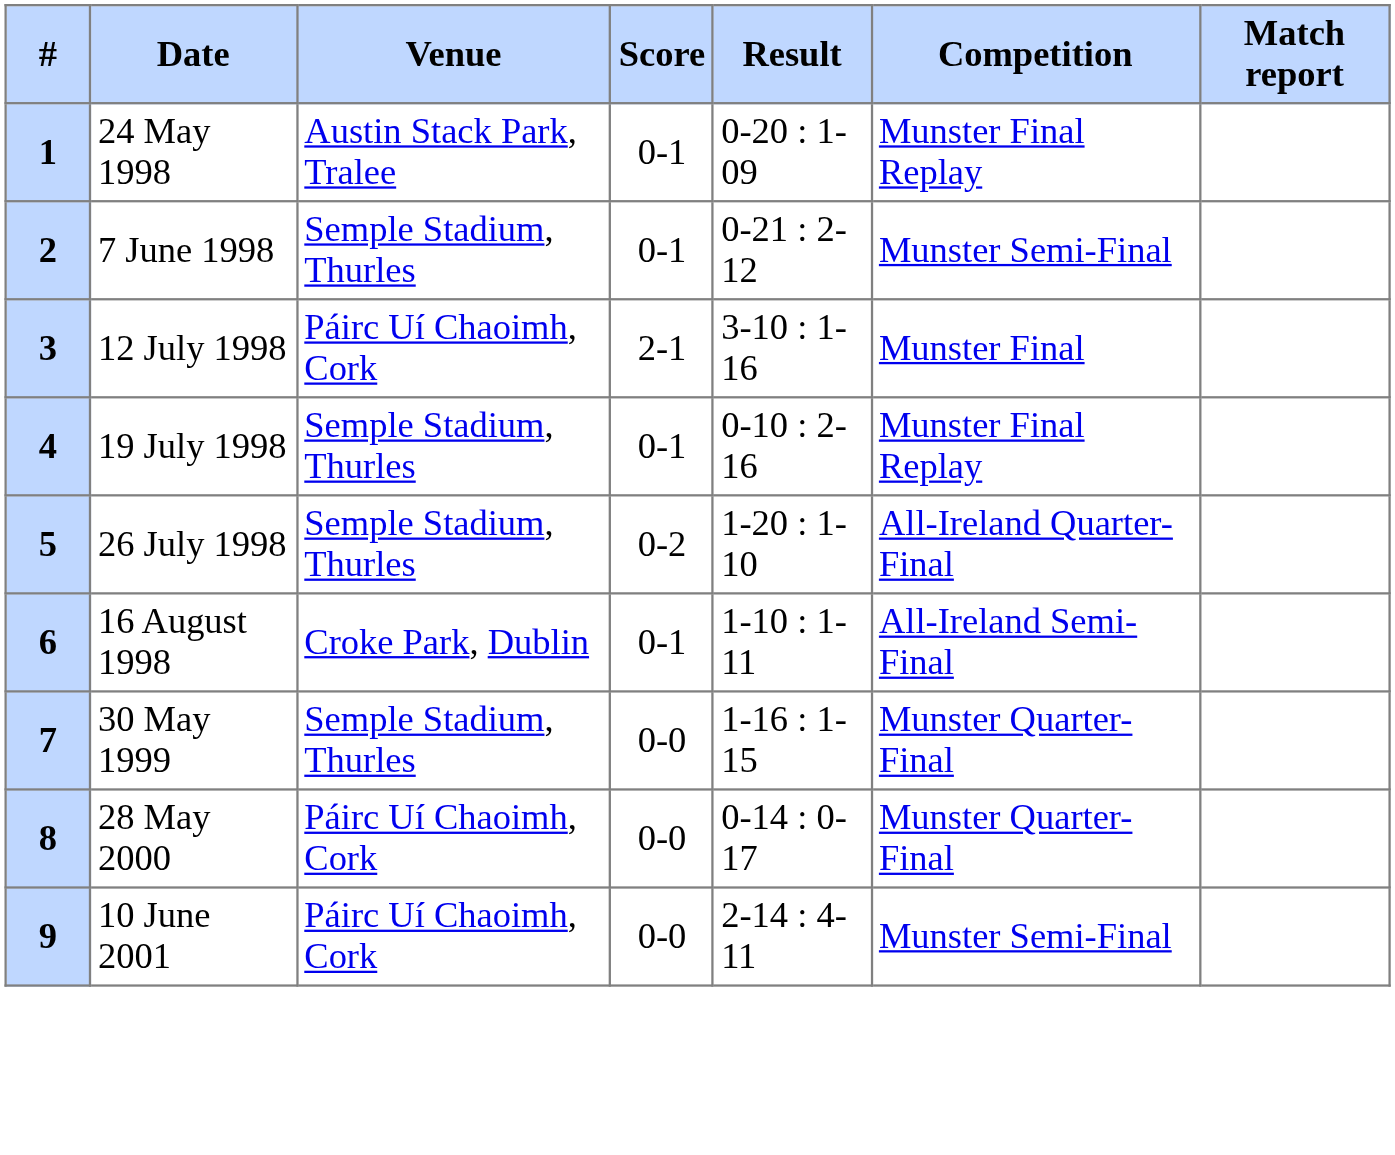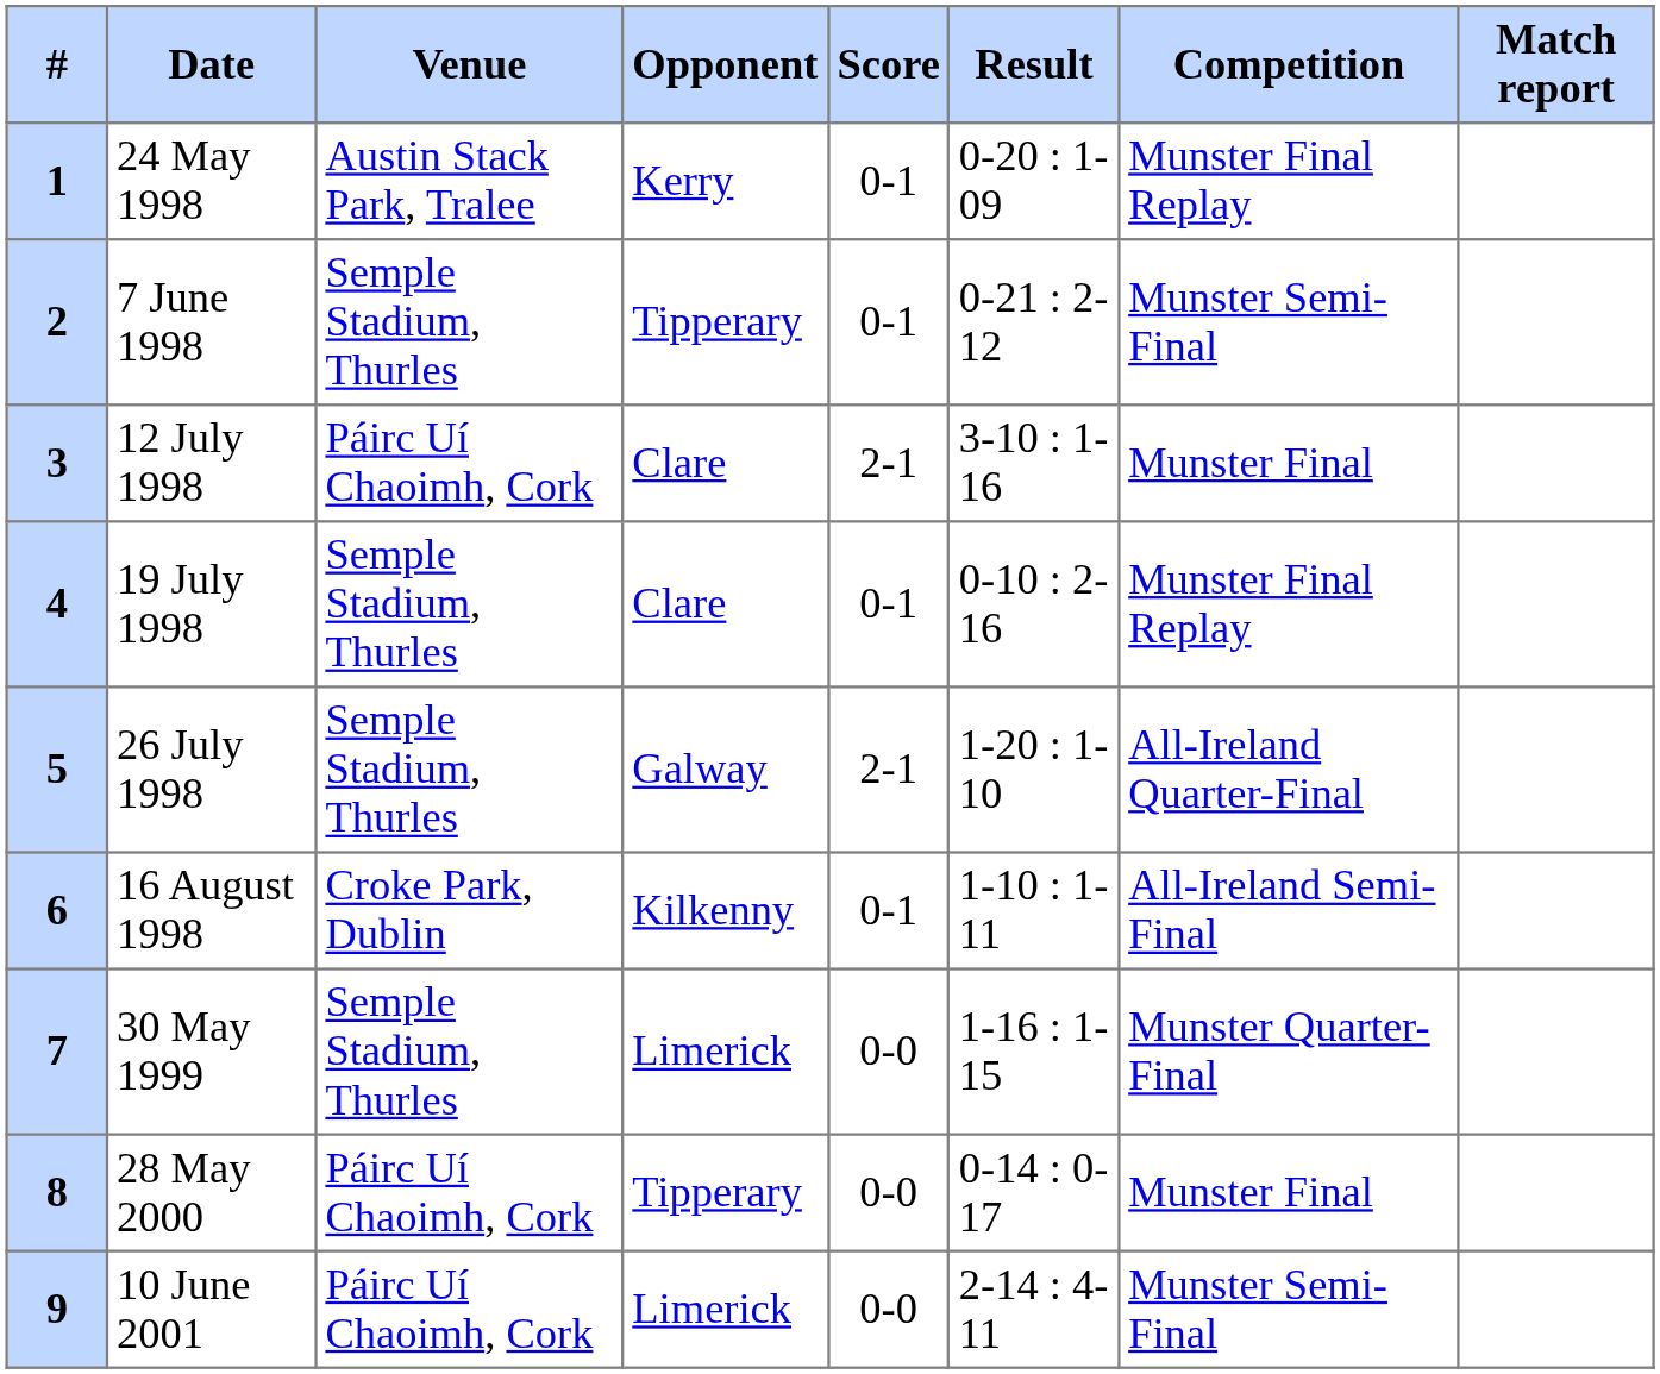+ column: Opponent | Kerry | Tipperary | Clare | Clare | Galway | Kilkenny | Limerick | Tipperary | Limerick
26 July 1998 | Score: 0-2 -> 2-1
28 May 2000 | Competition: Munster Quarter-Final -> Munster Final
